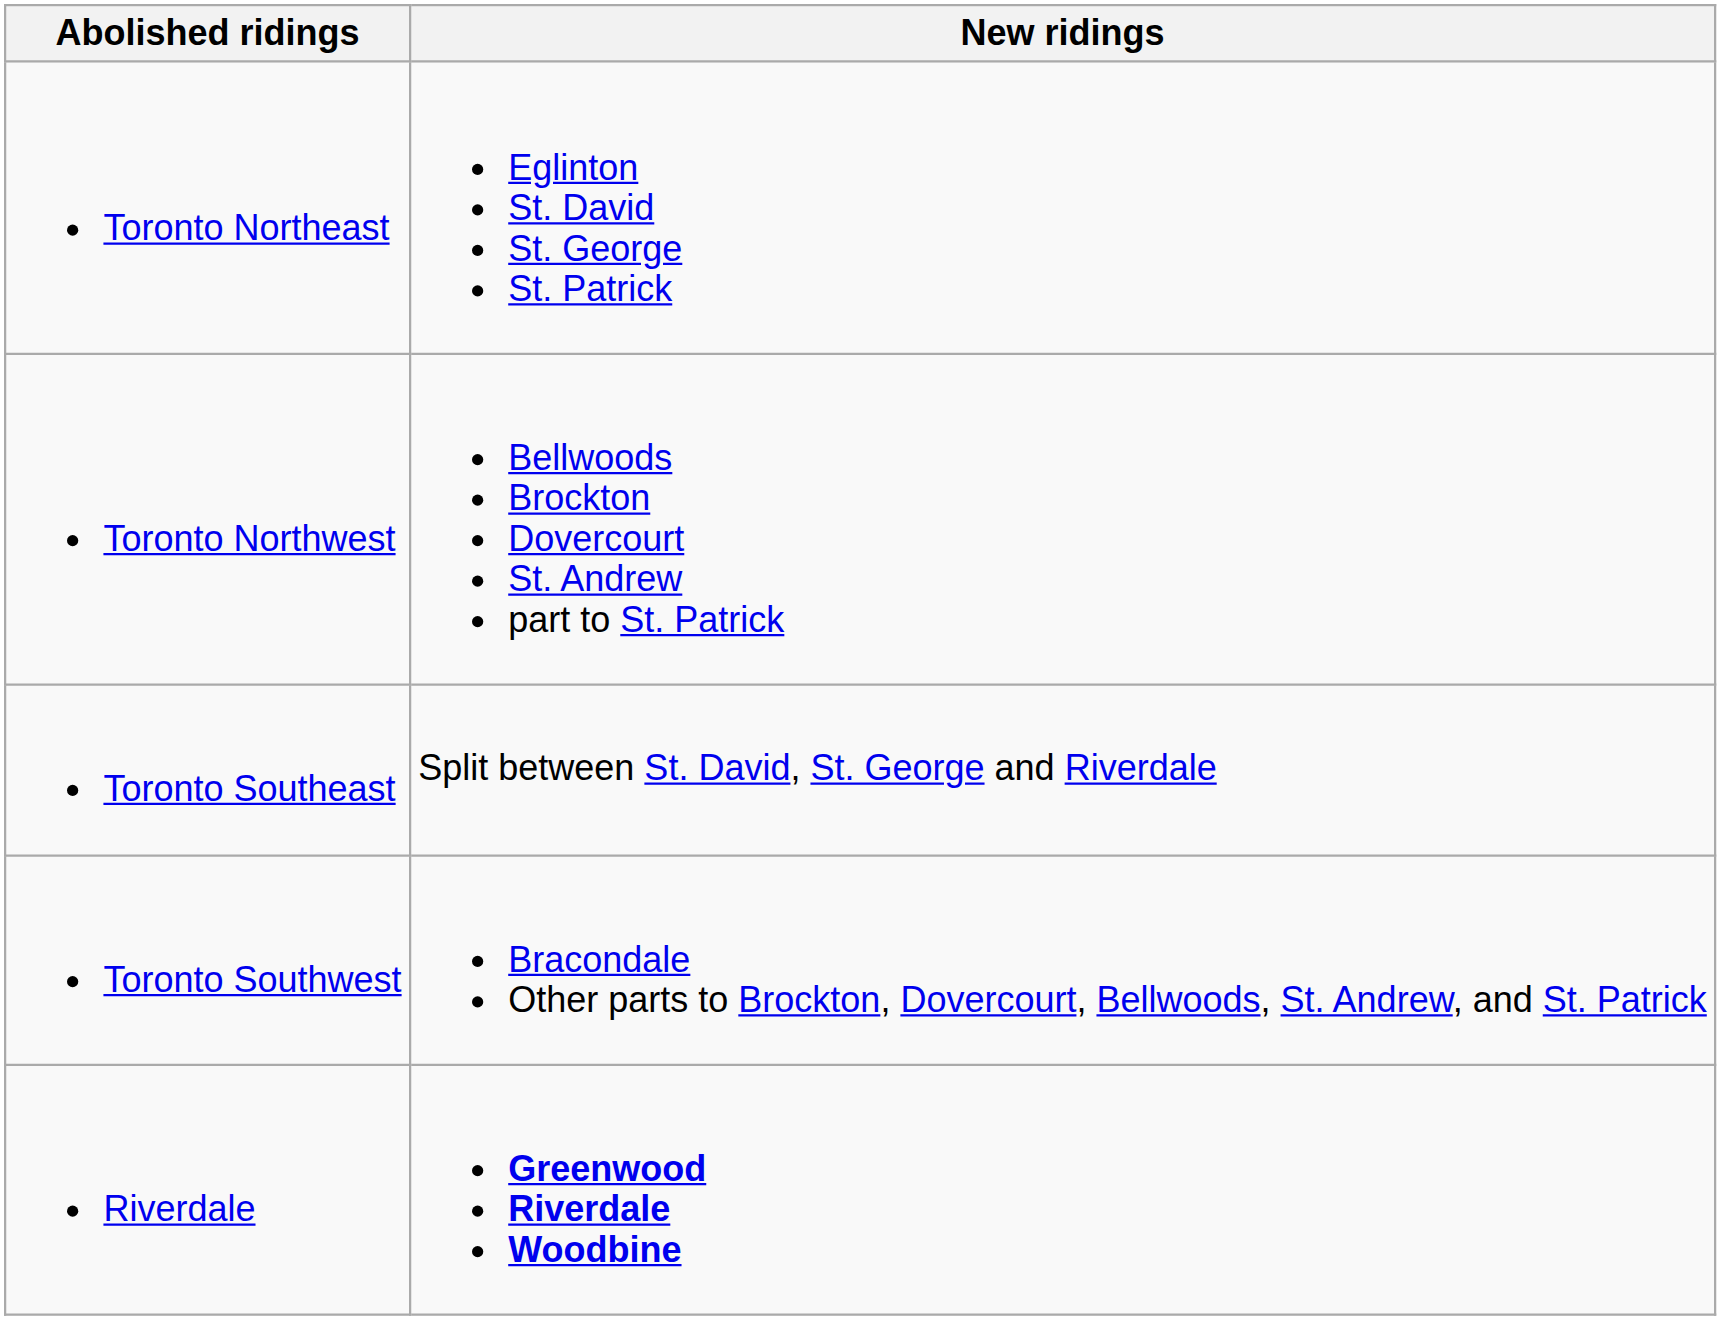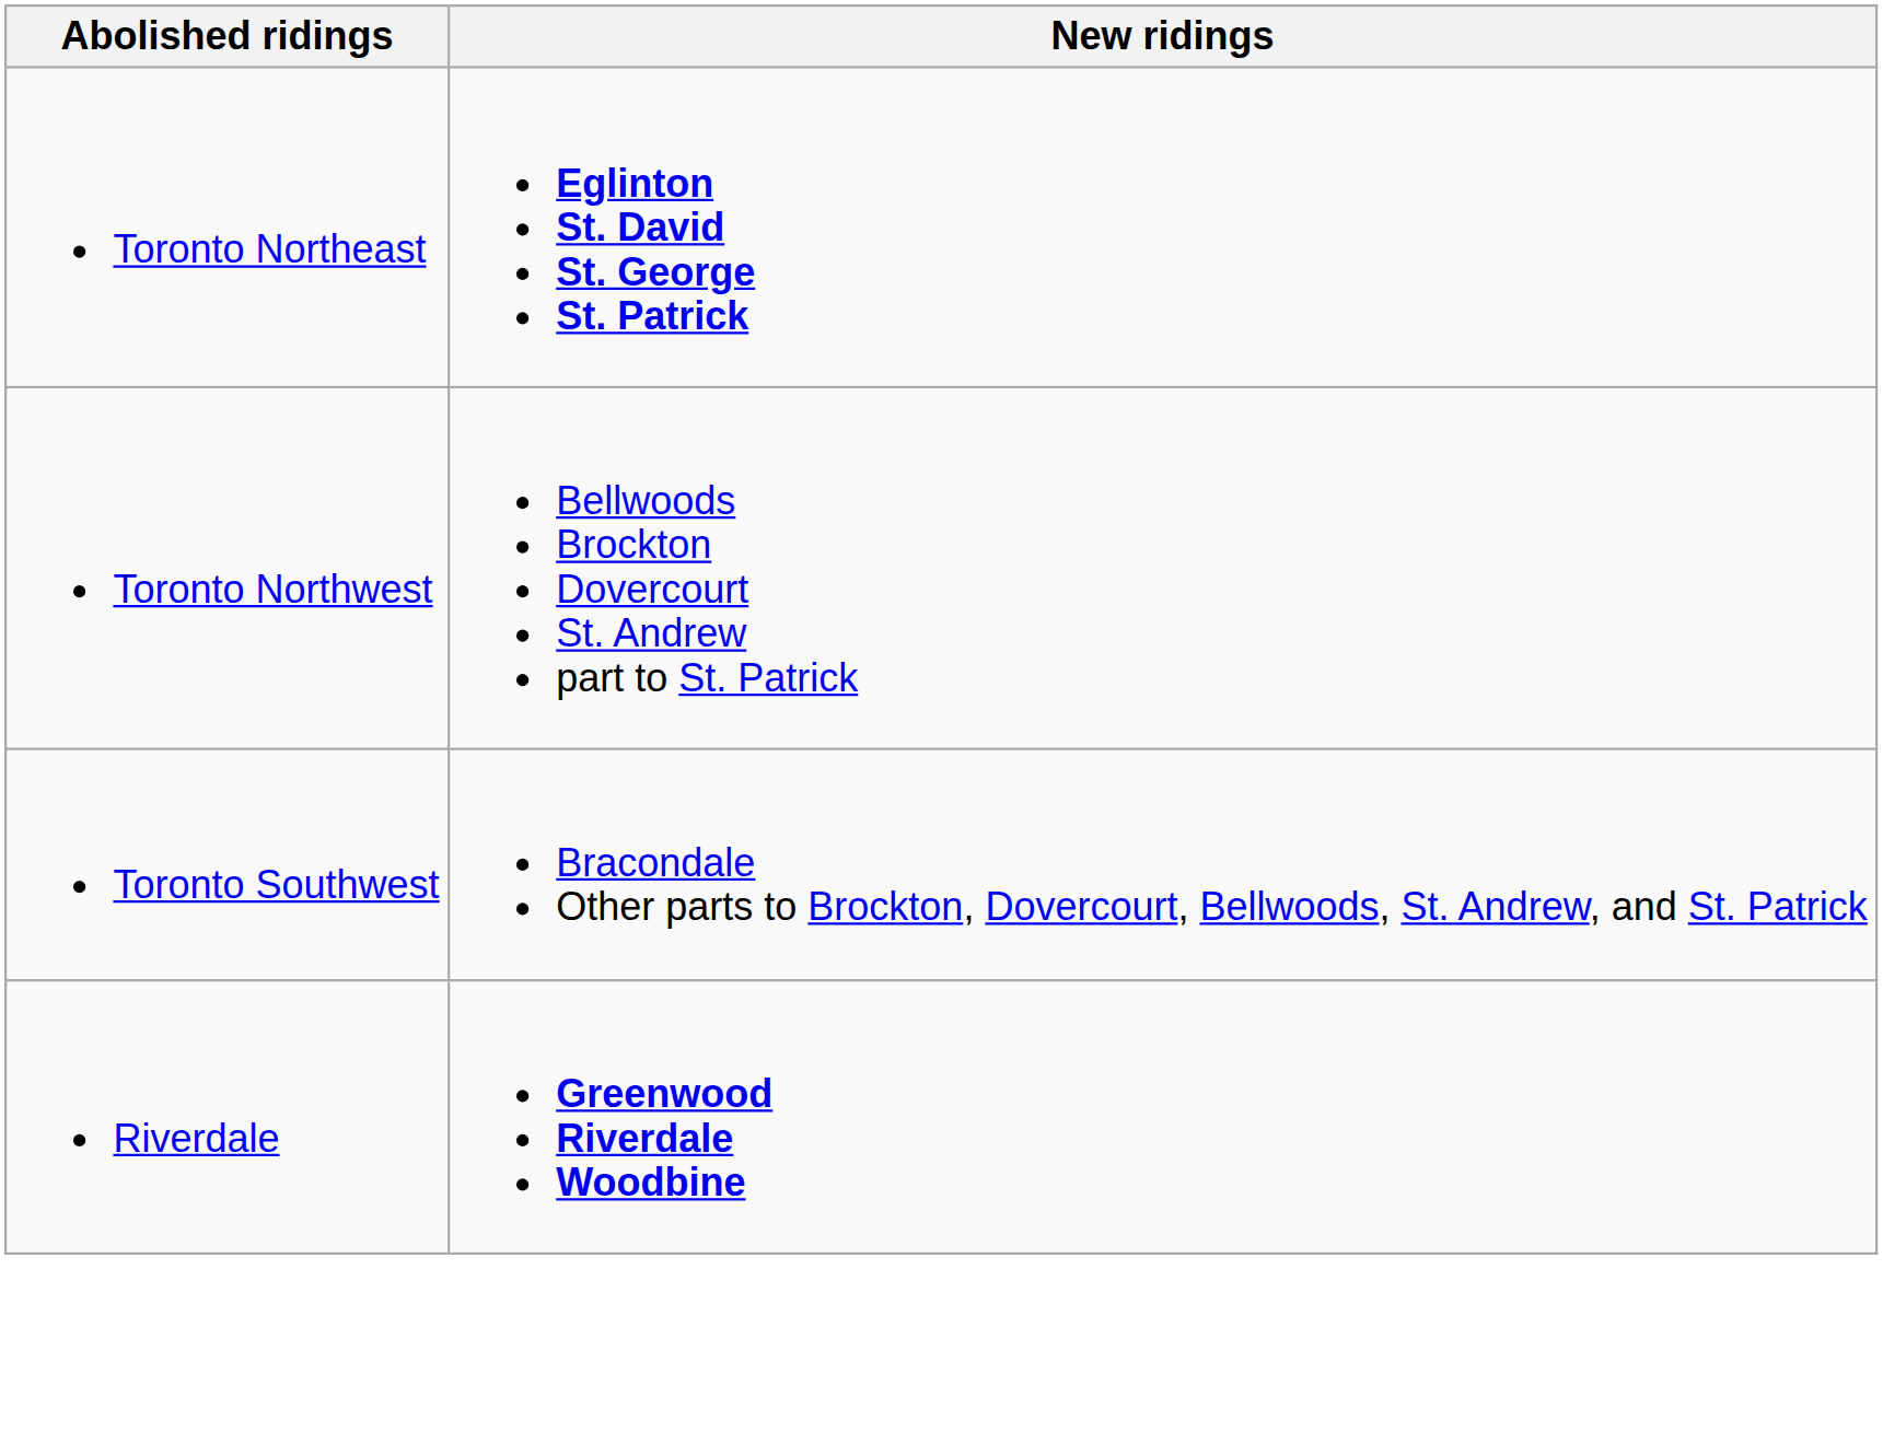Toronto Northeast | New ridings: normal -> bold
- row: Toronto Southeast | Split between St. David, St. George and Riverdale
